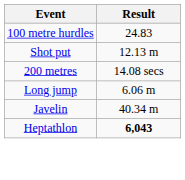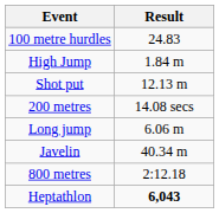+ row: High Jump | 1.84 m
+ row: 800 metres | 2:12.18
